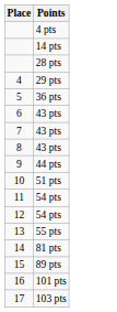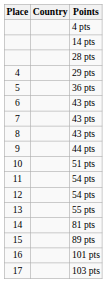+ column: Country
